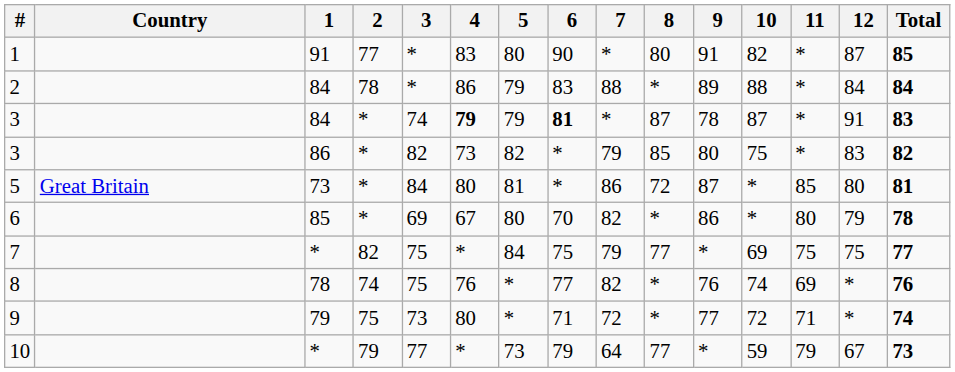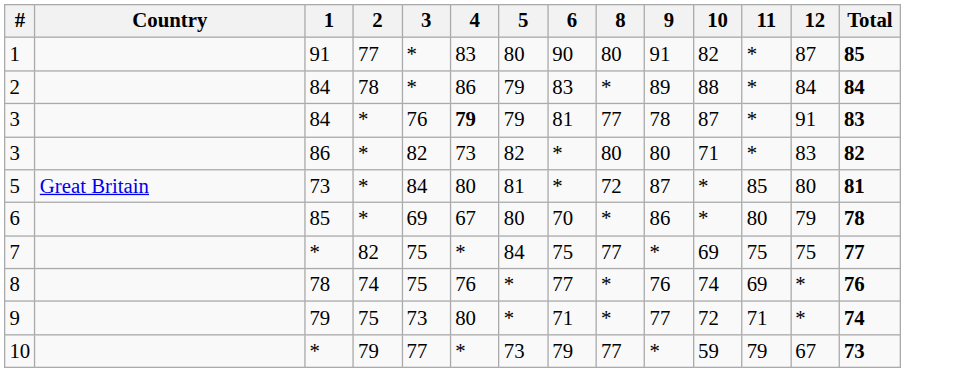- column: 7 | * | 88 | * | 79 | 86 | 82 | 79 | 82 | 72 | 64
3 / 84 | 3: 74 -> 76
3 / 84 | 6: bold -> normal
3 / 84 | 8: 87 -> 77
3 / 86 | 8: 85 -> 80
3 / 86 | 10: 75 -> 71
